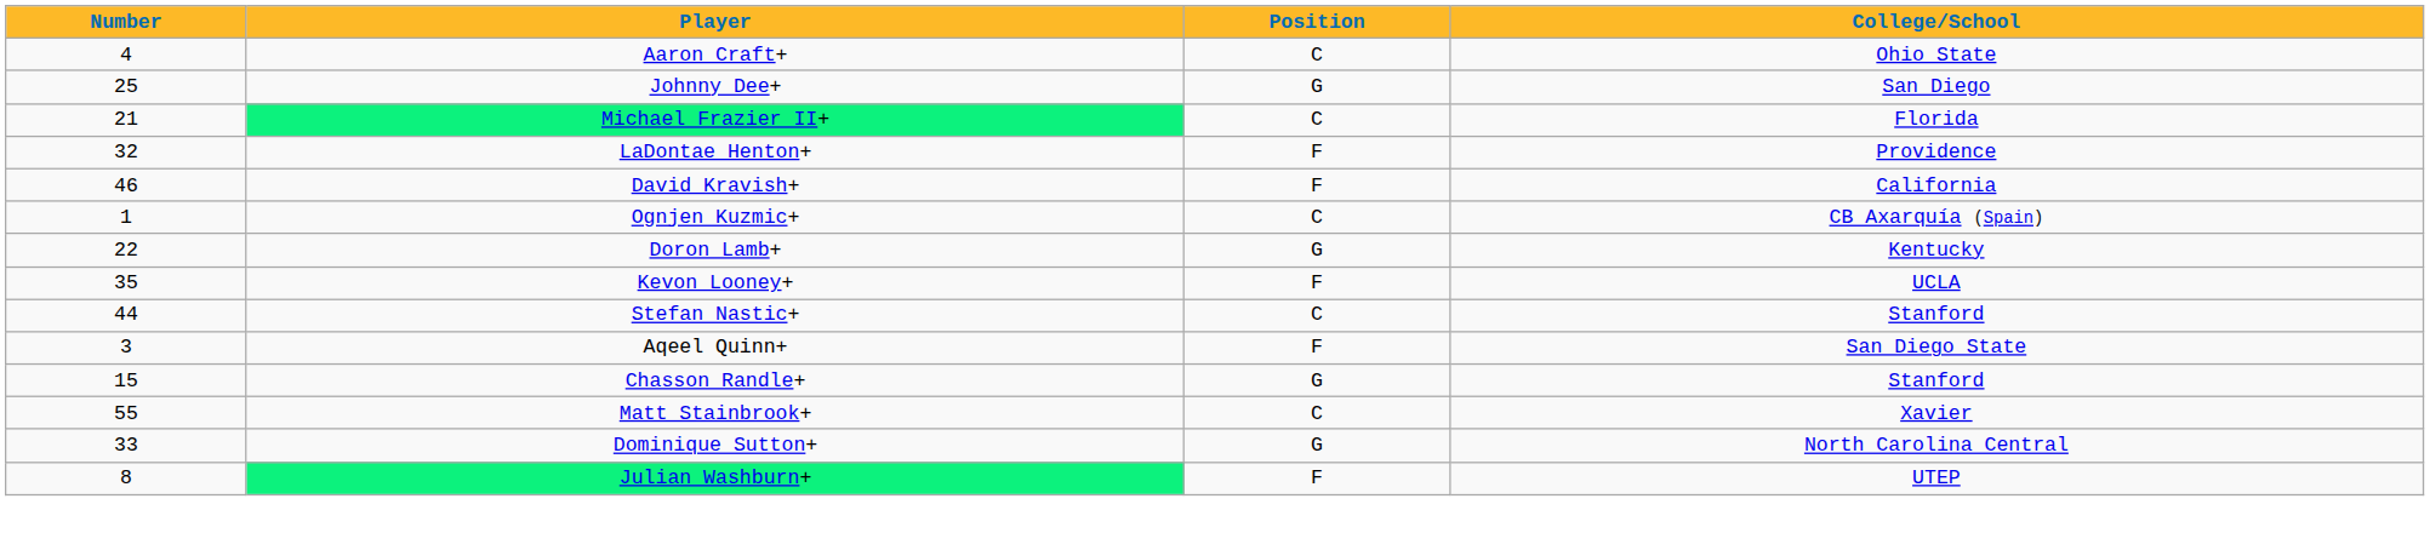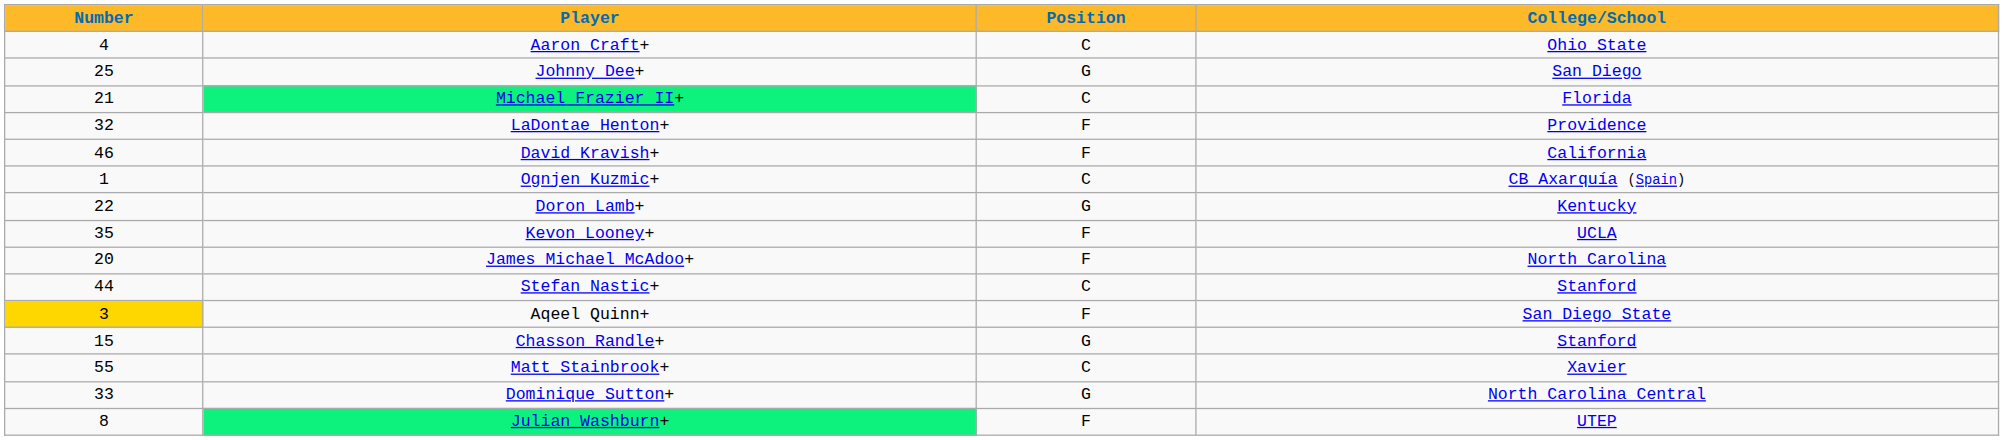+ row: 20 | James Michael McAdoo+ | F | North Carolina
Aqeel Quinn+ | Number: no background -> gold background
